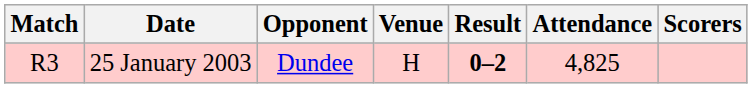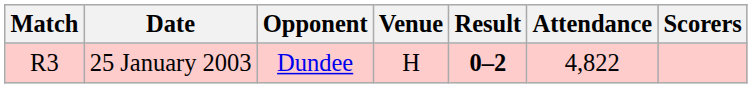25 January 2003 | Attendance: 4,825 -> 4,822
